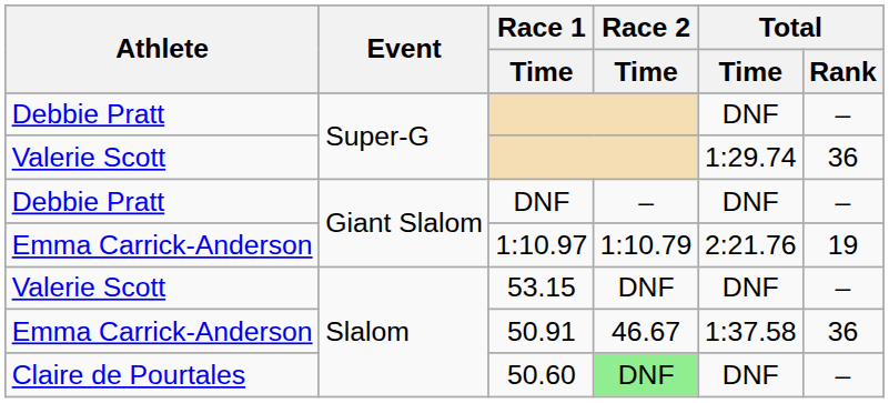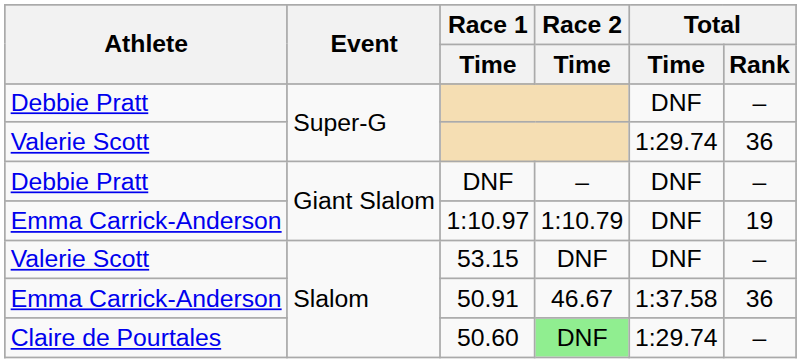1:10.97 | Total / Time: 2:21.76 -> DNF
50.60 | Total / Time: DNF -> 1:29.74
